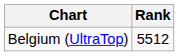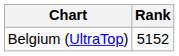Belgium (UltraTop) | Rank: 5512 -> 5152
